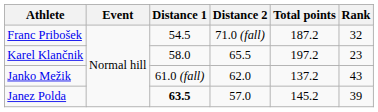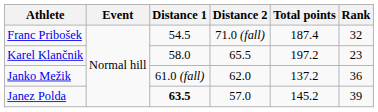Franc Pribošek | Total points: 187.2 -> 187.4
Janko Mežik | Rank: 43 -> 36
